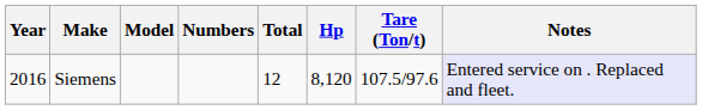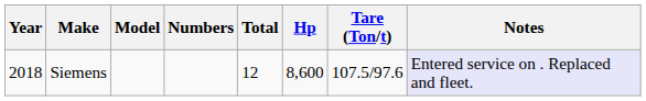Siemens | Year: 2016 -> 2018
Siemens | Hp: 8,120 -> 8,600
